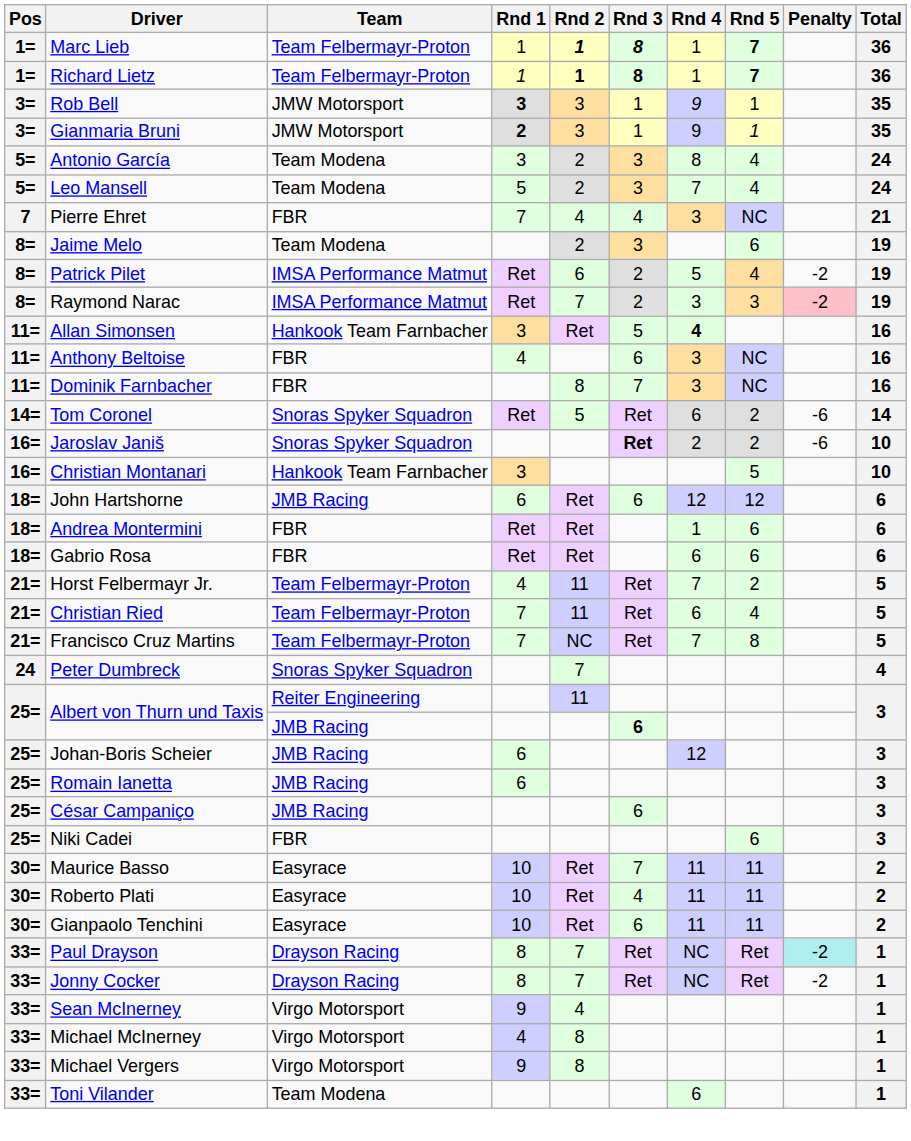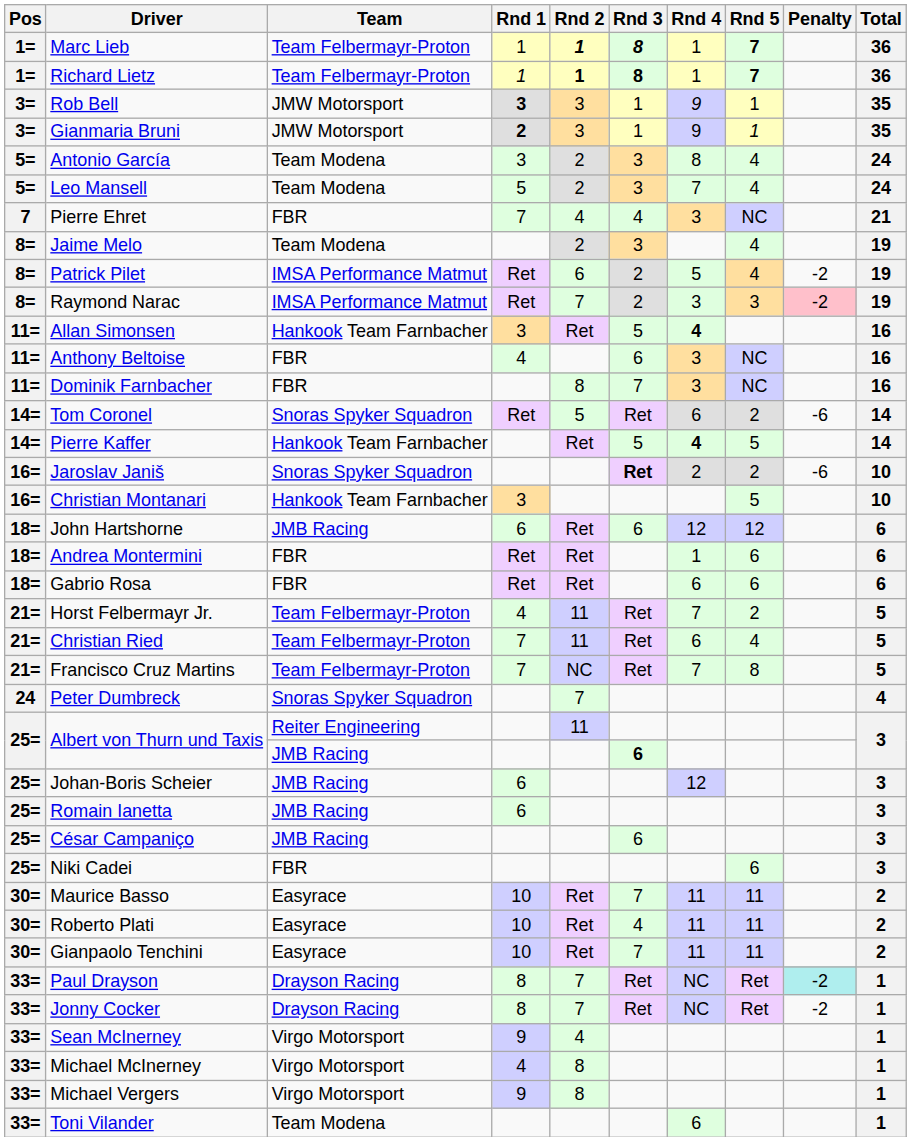Jaime Melo | Rnd 5: 6 -> 4
+ row: 14= | Pierre Kaffer | Hankook Team Farnbacher | Ret | 5 | 4 | 5 | 14
Gianpaolo Tenchini | Rnd 3: 6 -> 7
